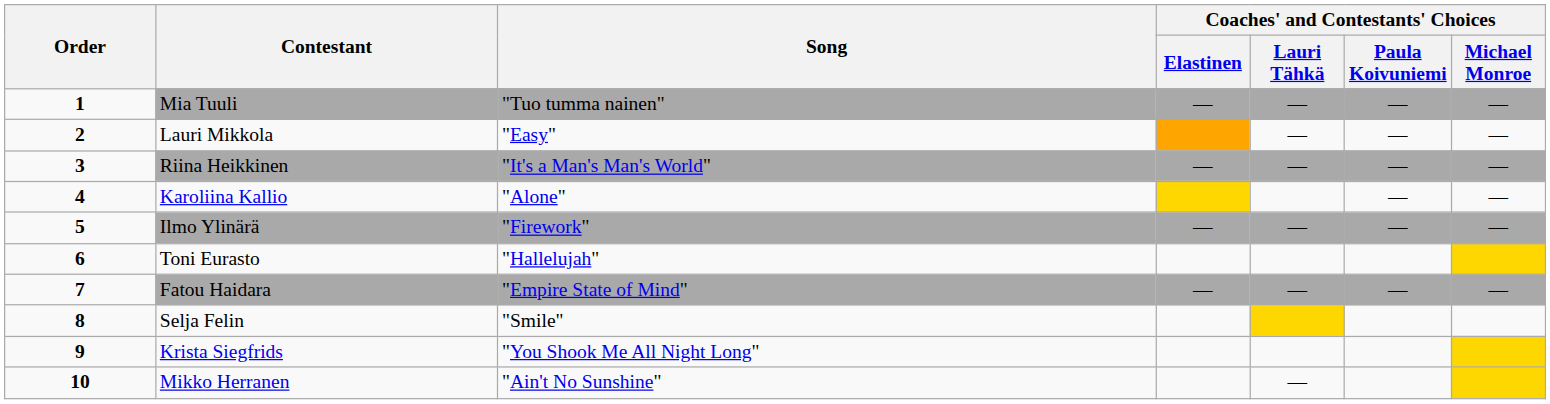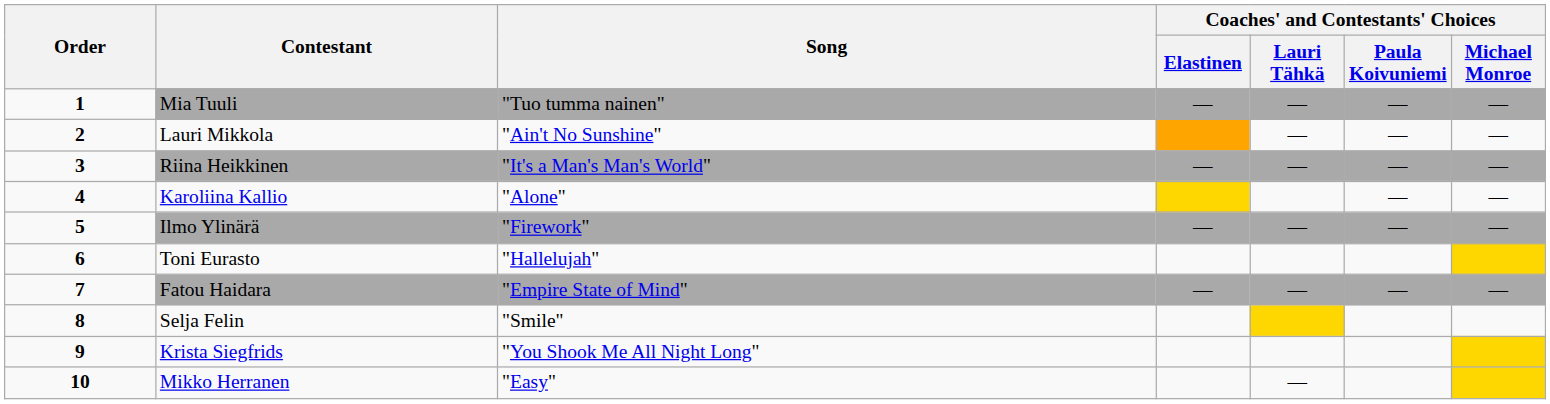Lauri Mikkola | Song: "Easy" -> "Ain't No Sunshine"
Mikko Herranen | Song: "Ain't No Sunshine" -> "Easy"
